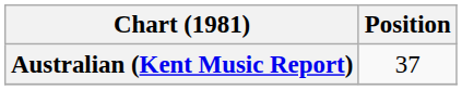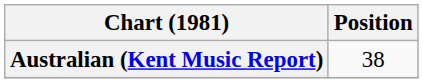Australian (Kent Music Report) | Position: 37 -> 38
